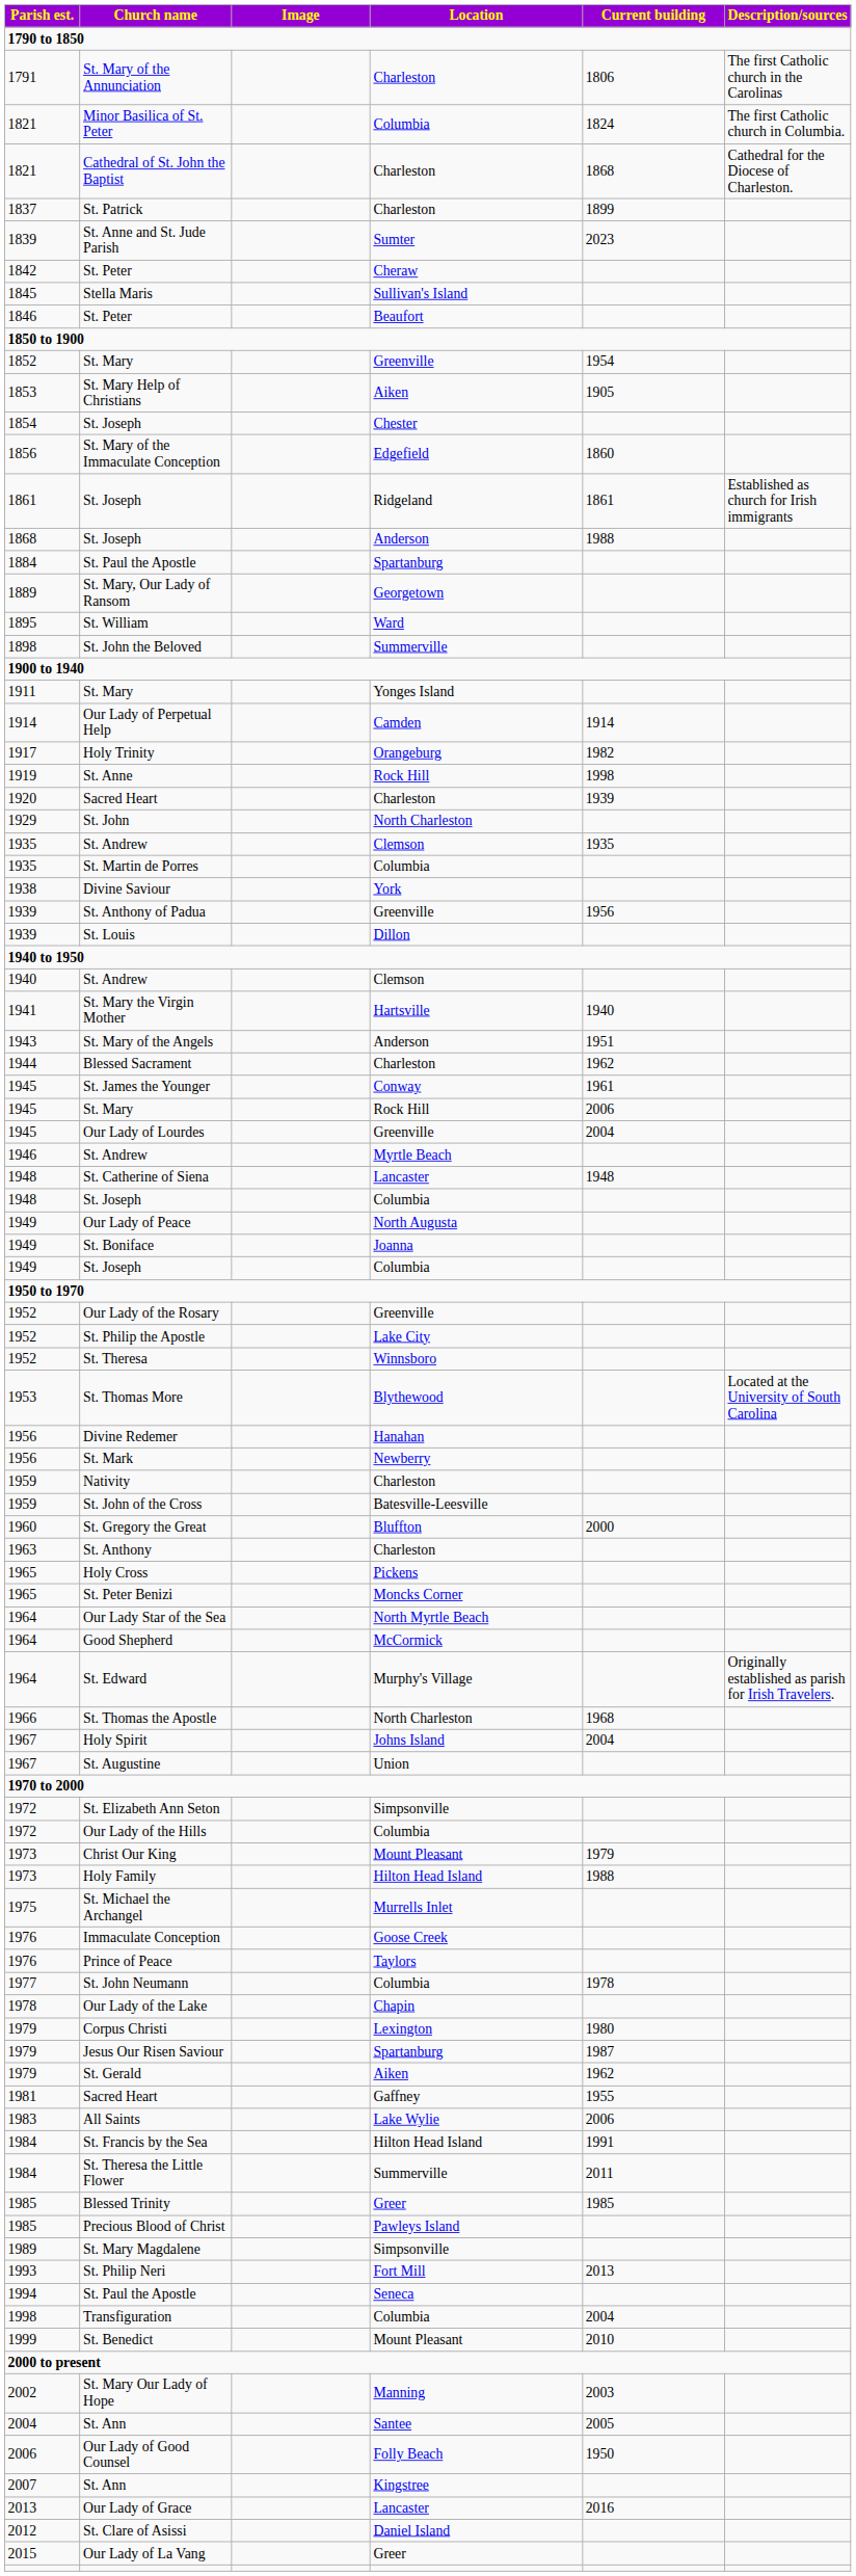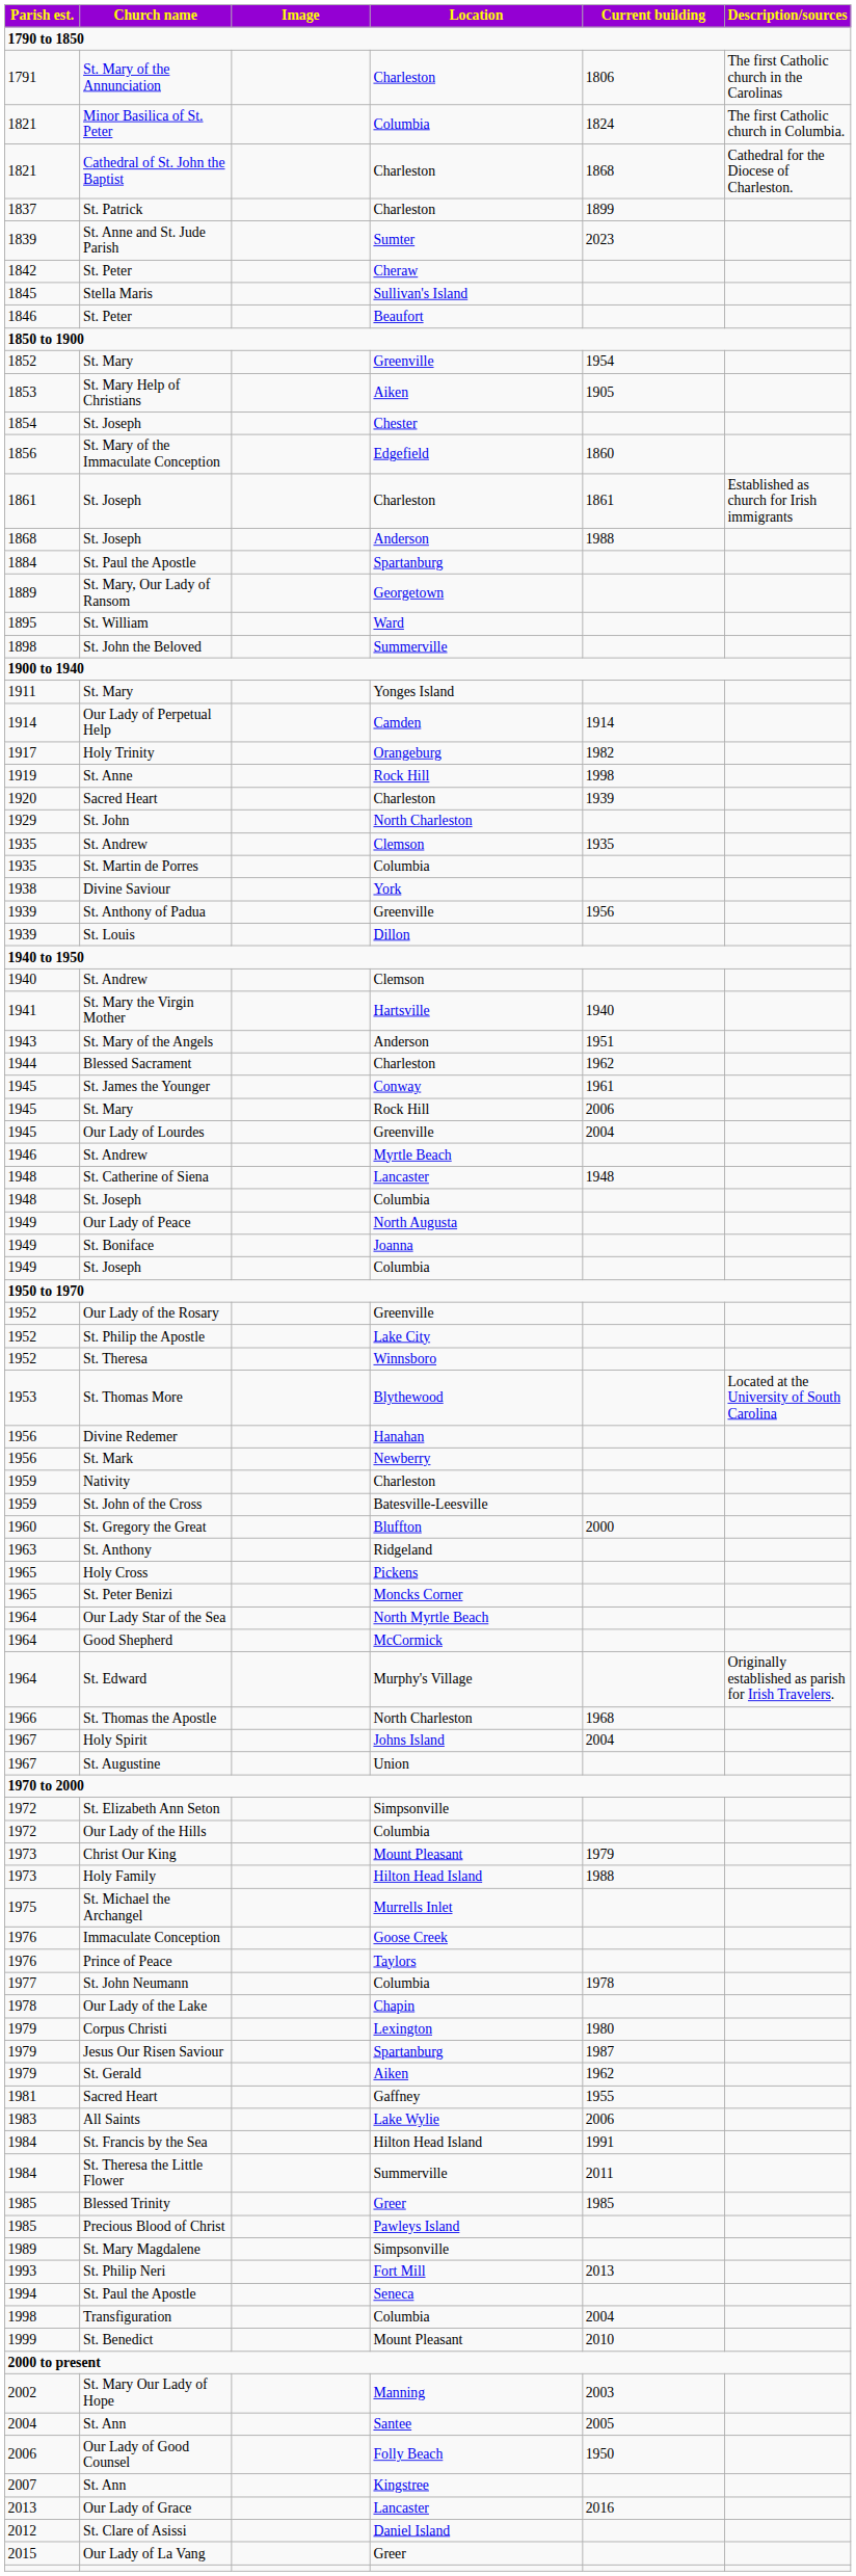1861 / St. Joseph | Location: Ridgeland -> Charleston
St. Anthony | Location: Charleston -> Ridgeland
